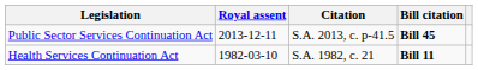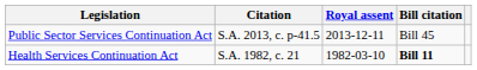columns swapped: Citation <-> Royal assent
Public Sector Services Continuation Act | Bill citation: bold -> normal
